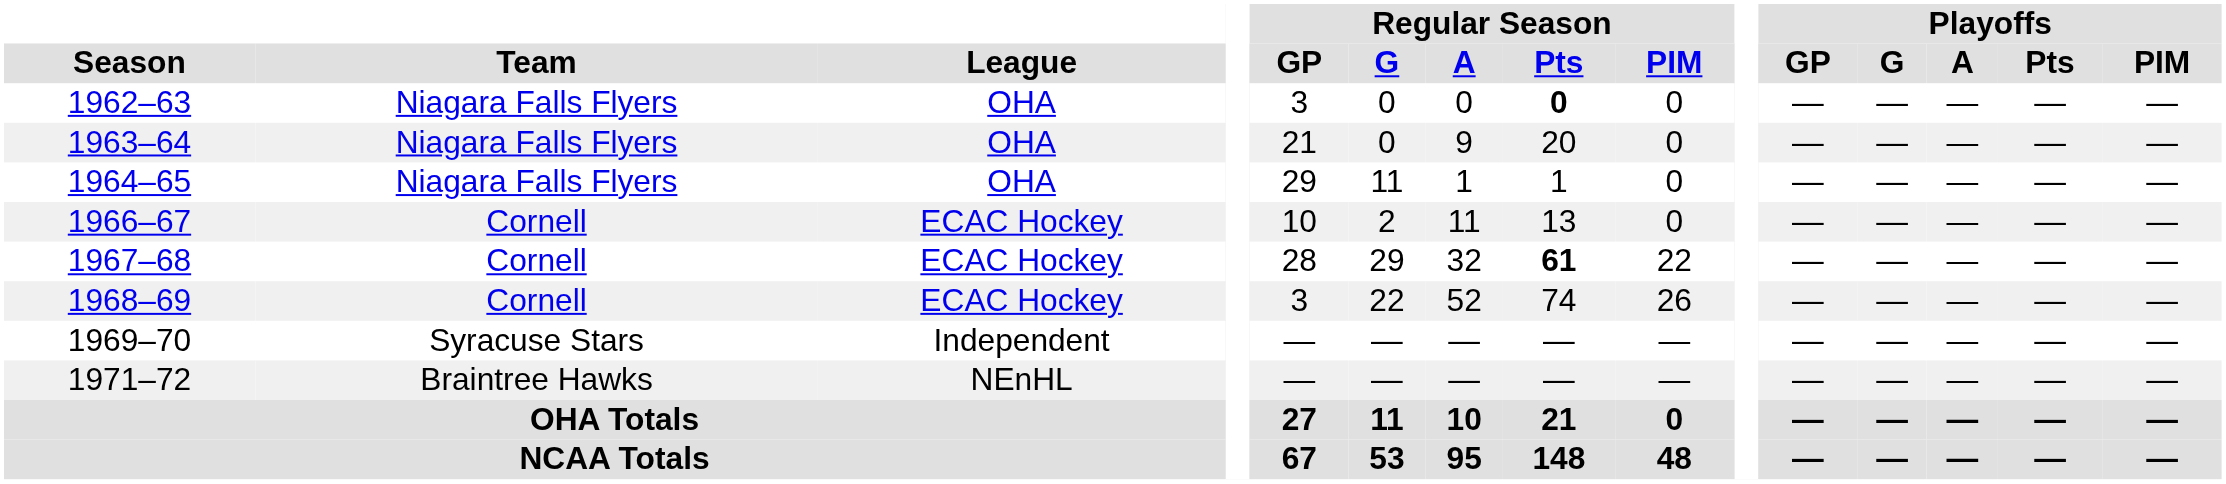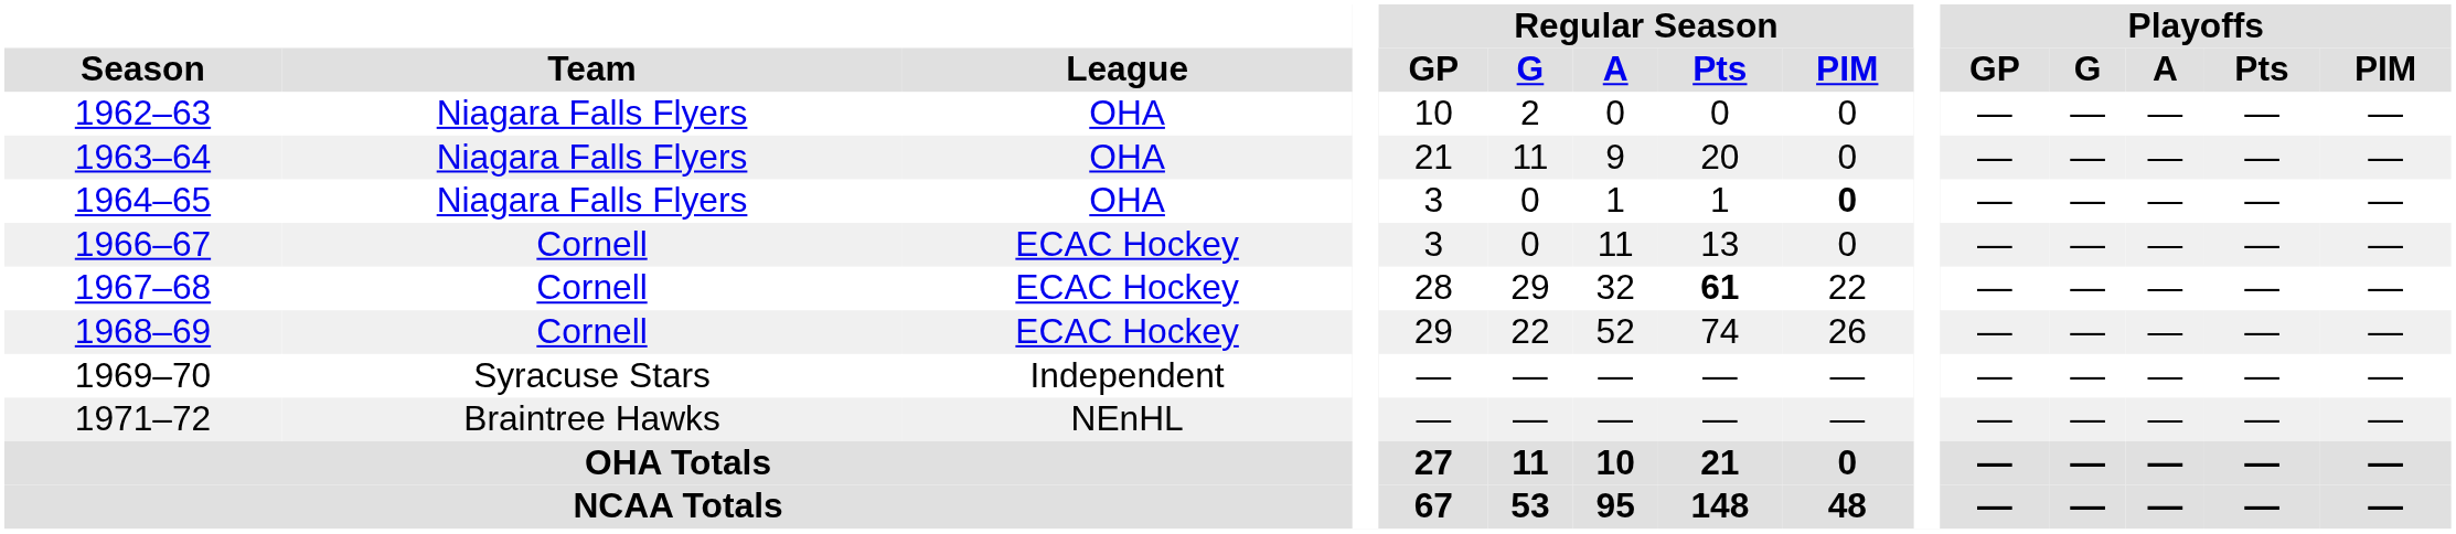1962–63 | Regular Season / GP: 3 -> 10
1962–63 | Regular Season / G: 0 -> 2
1962–63 | Regular Season / Pts: bold -> normal
1963–64 | Regular Season / G: 0 -> 11
1964–65 | Regular Season / GP: 29 -> 3
1964–65 | Regular Season / G: 11 -> 0
1964–65 | Regular Season / PIM: normal -> bold
1966–67 | Regular Season / GP: 10 -> 3
1966–67 | Regular Season / G: 2 -> 0
1968–69 | Regular Season / GP: 3 -> 29
